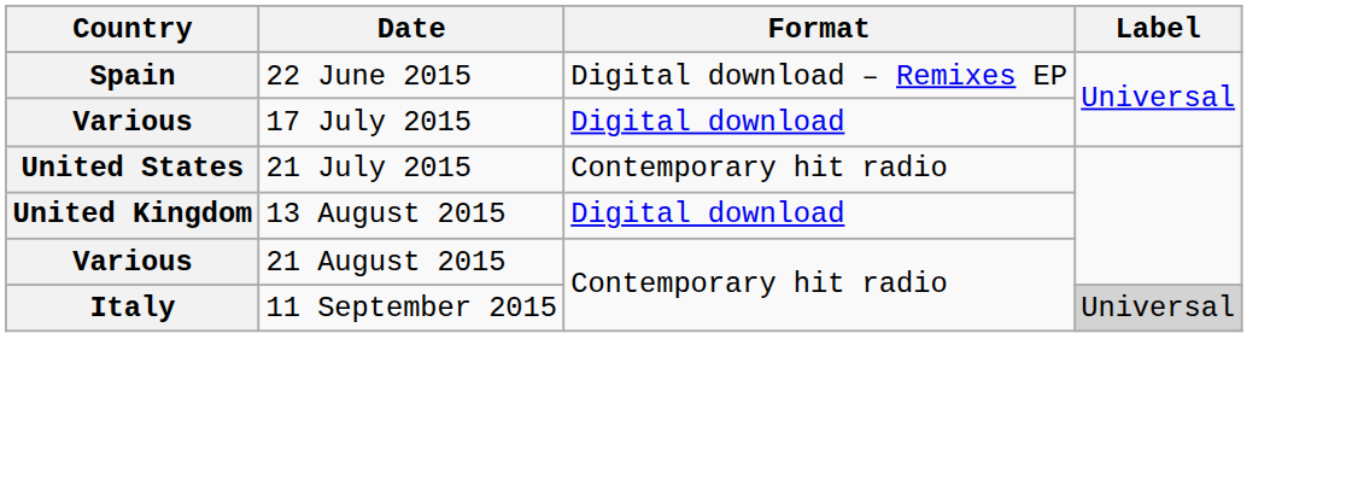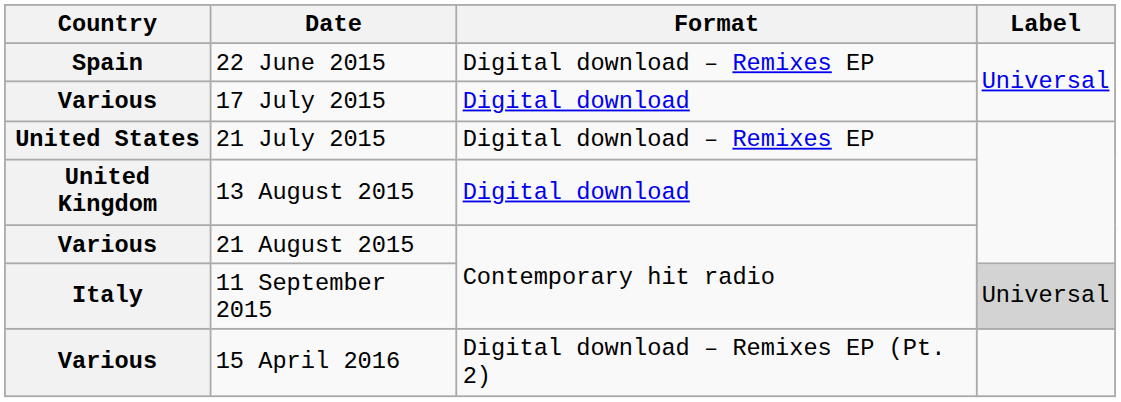21 July 2015 | Format: Contemporary hit radio -> Digital download – Remixes EP
+ row: Various | 15 April 2016 | Digital download – Remixes EP (Pt. 2)
